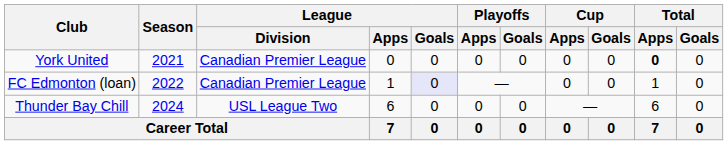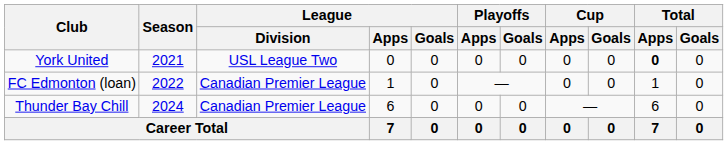York United | League / Division: Canadian Premier League -> USL League Two
FC Edmonton (loan) | League / Goals: lavender background -> no background
Thunder Bay Chill | League / Division: USL League Two -> Canadian Premier League
